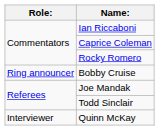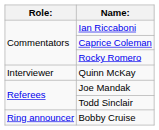rows swapped: Bobby Cruise <-> Quinn McKay
